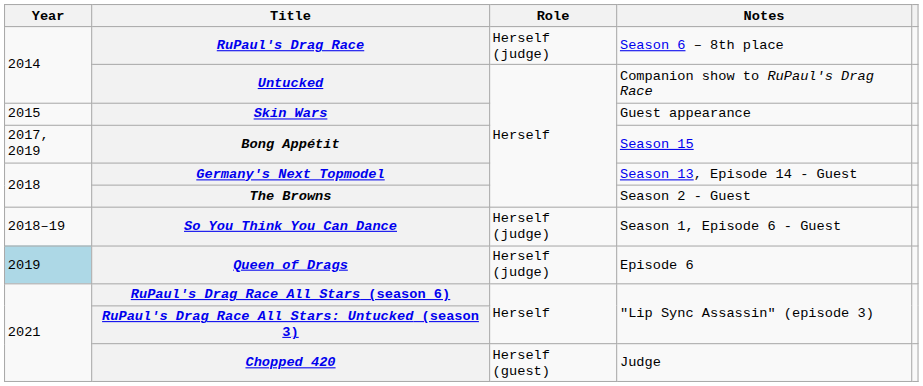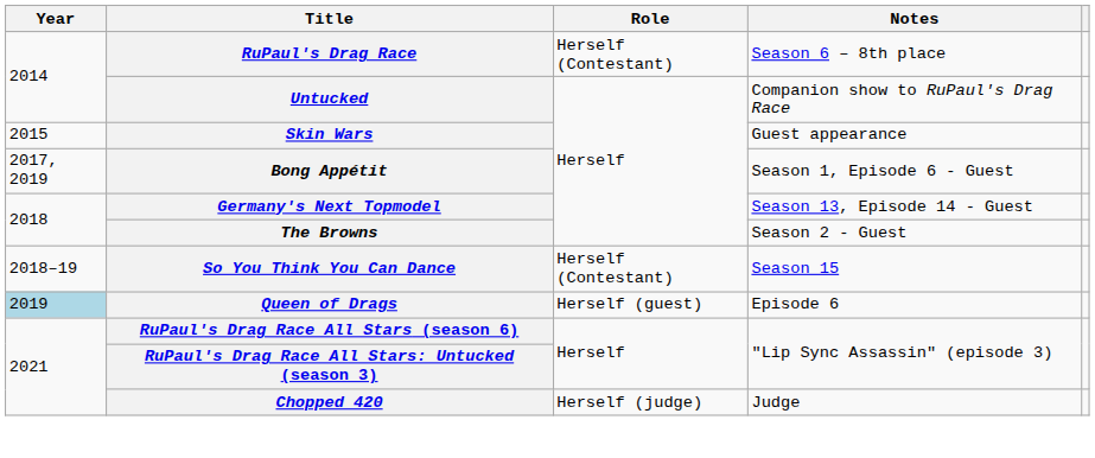RuPaul's Drag Race | Role: Herself (judge) -> Herself (Contestant)
Bong Appétit | Notes: Season 15 -> Season 1, Episode 6 - Guest
So You Think You Can Dance | Role: Herself (judge) -> Herself (Contestant)
So You Think You Can Dance | Notes: Season 1, Episode 6 - Guest -> Season 15
Queen of Drags | Role: Herself (judge) -> Herself (guest)
Chopped 420 | Role: Herself (guest) -> Herself (judge)
